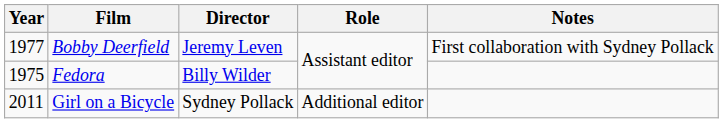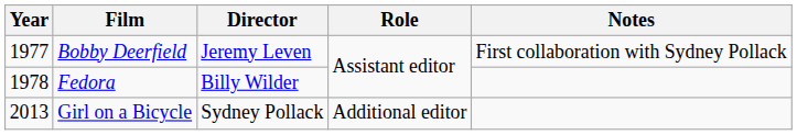Fedora | Year: 1975 -> 1978
Girl on a Bicycle | Year: 2011 -> 2013
